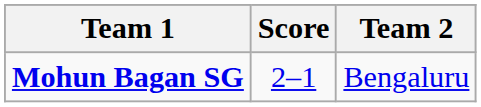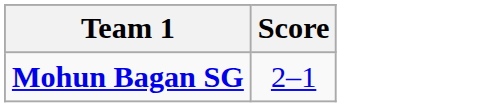- column: Team 2 | Bengaluru
